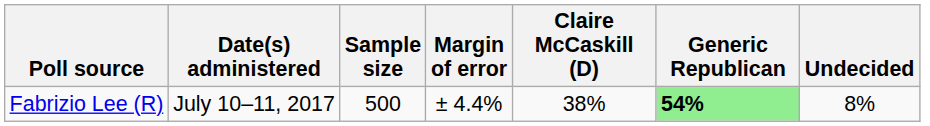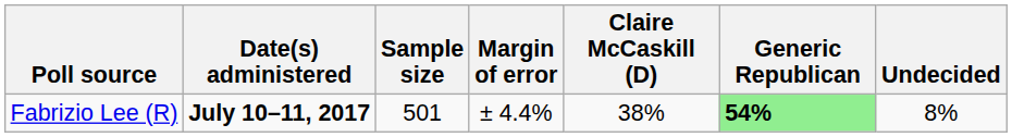Fabrizio Lee (R) | Date(s) administered: normal -> bold
Fabrizio Lee (R) | Sample size: 500 -> 501
